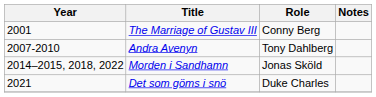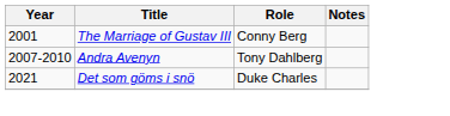- row: 2014–2015, 2018, 2022 | Morden i Sandhamn | Jonas Sköld
